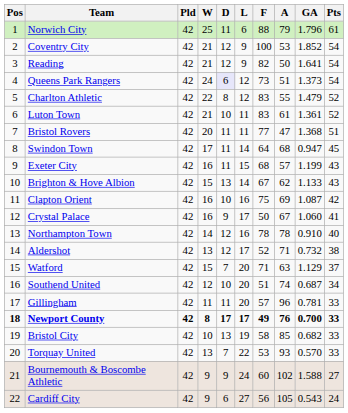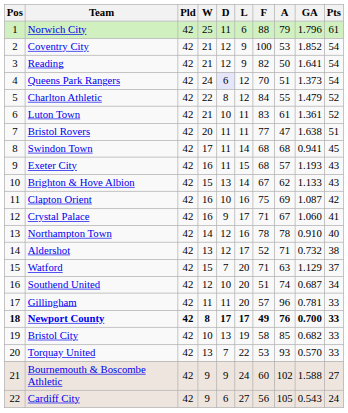Queens Park Rangers | F: 73 -> 70
Charlton Athletic | F: 83 -> 84
Bristol Rovers | GA: 1.368 -> 1.638
Swindon Town | F: 64 -> 68
Swindon Town | GA: 0.947 -> 0.941
Exeter City | GA: 1.199 -> 1.193
Crystal Palace | F: 50 -> 71
